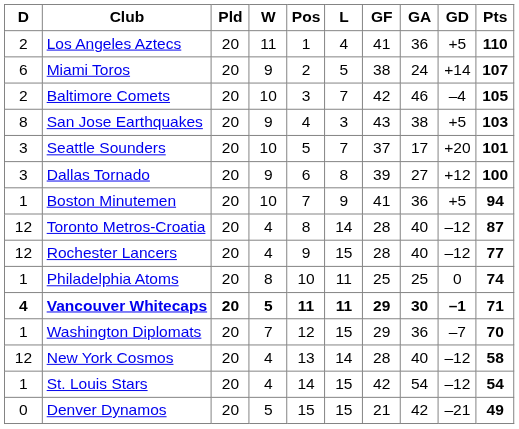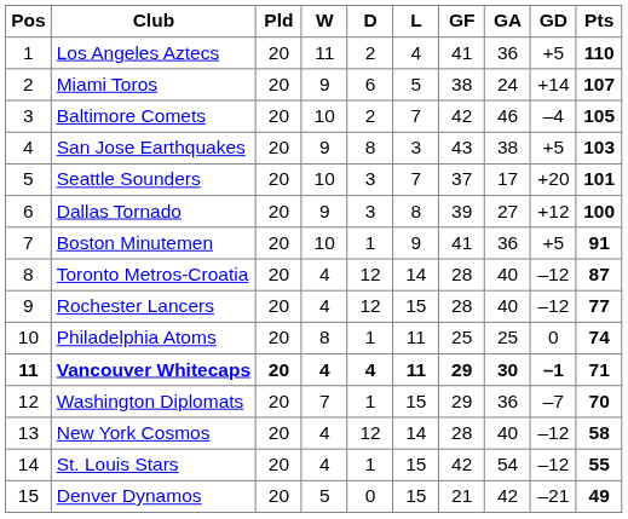columns swapped: Pos <-> D
Boston Minutemen | Pts: 94 -> 91
Vancouver Whitecaps | W: 5 -> 4
St. Louis Stars | Pts: 54 -> 55
